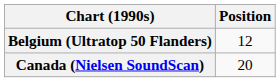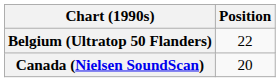Belgium (Ultratop 50 Flanders) | Position: 12 -> 22
